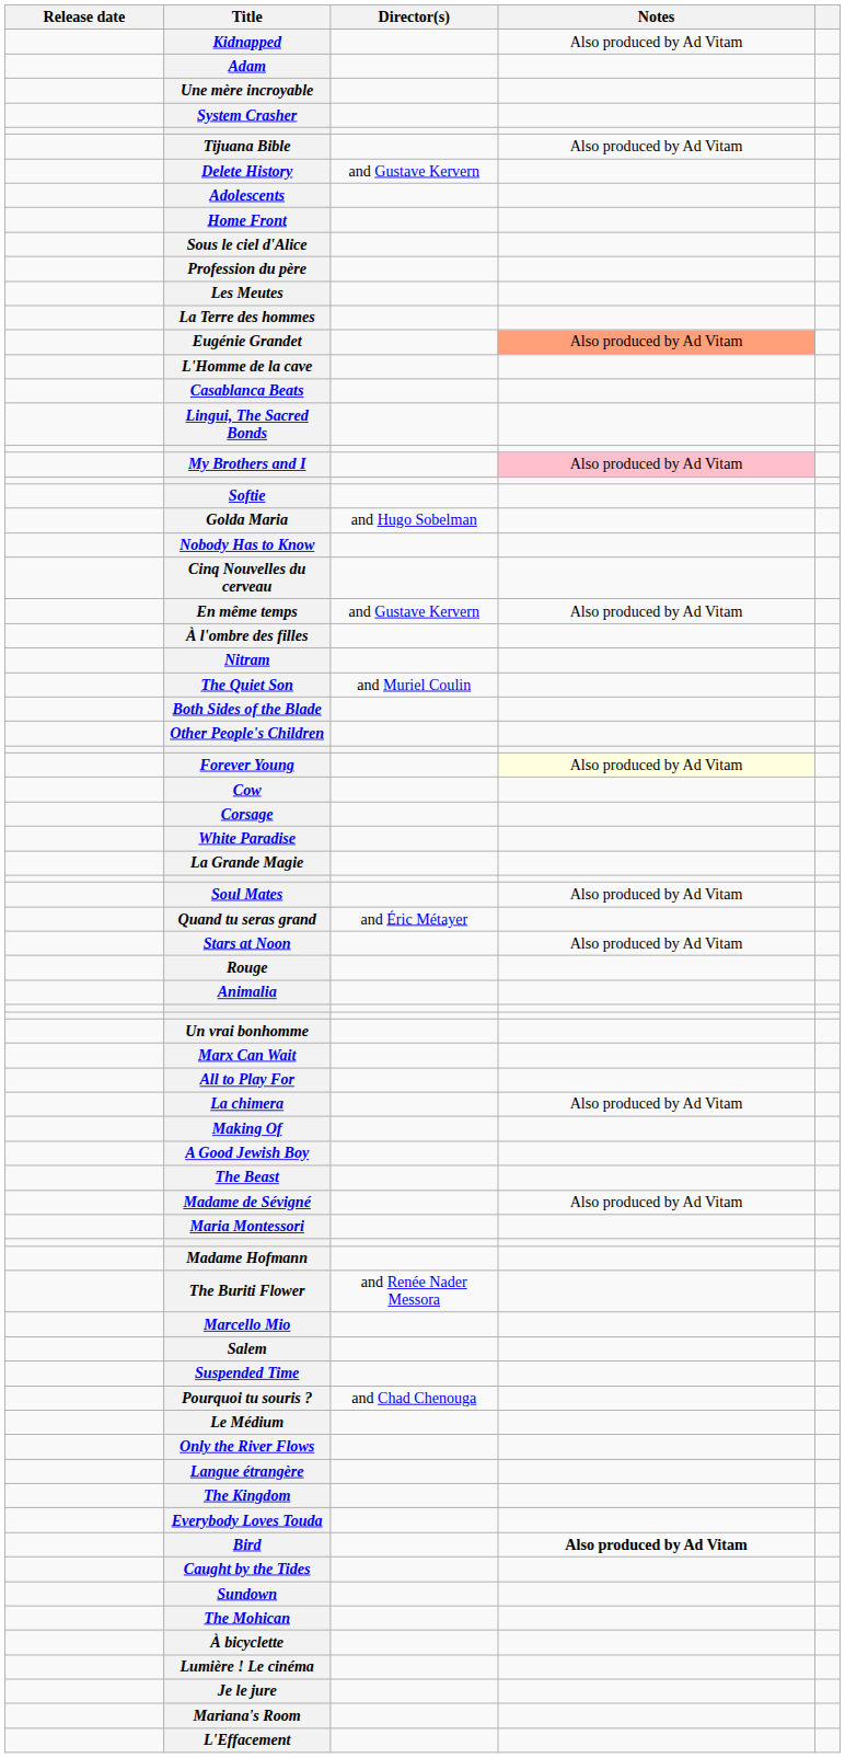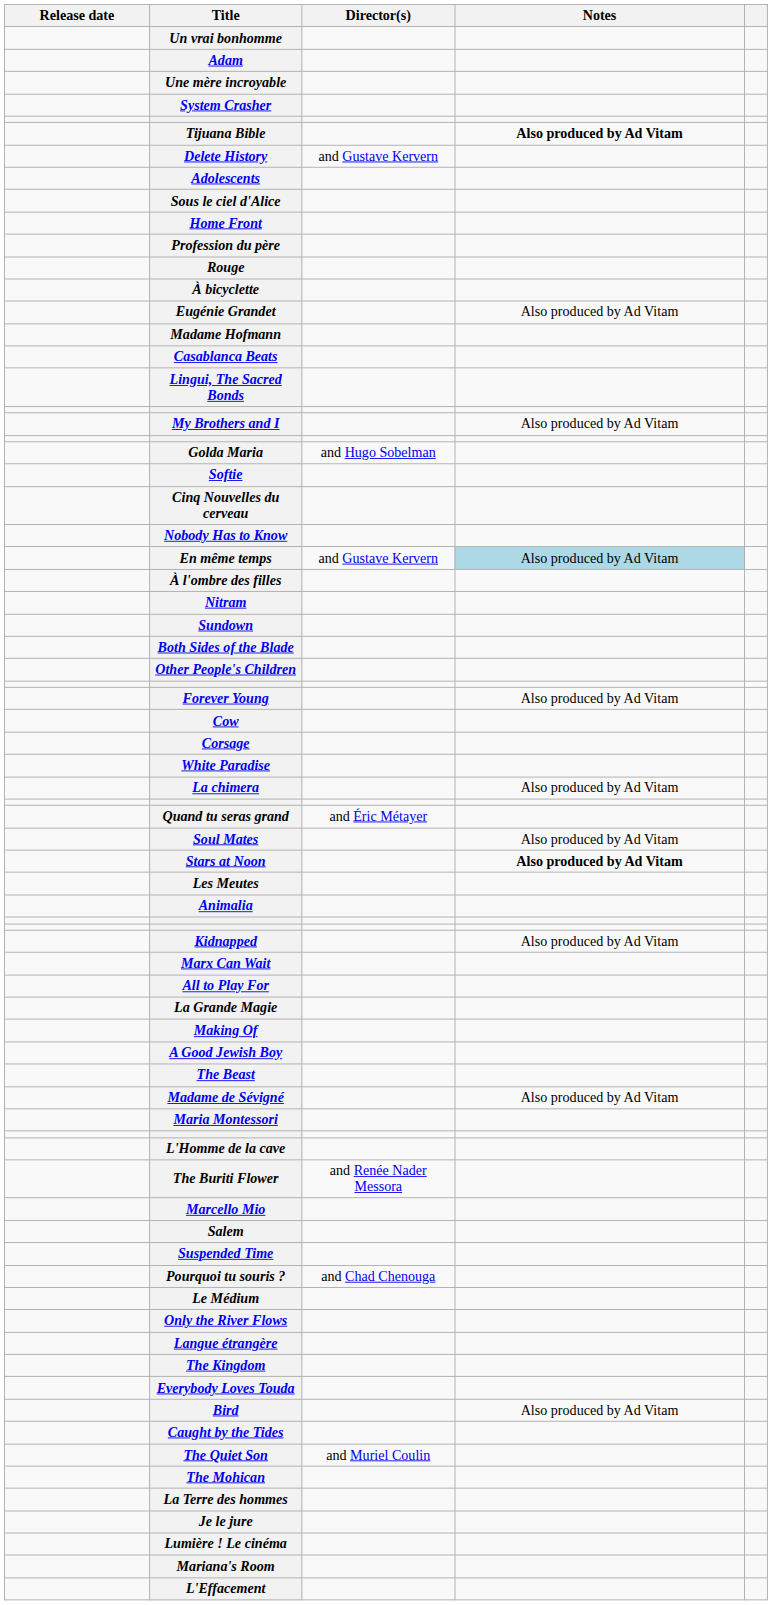rows swapped: Un vrai bonhomme <-> Kidnapped
Tijuana Bible | Notes: normal -> bold
rows swapped: Home Front <-> Sous le ciel d'Alice
rows swapped: Rouge <-> Les Meutes
rows swapped: La Terre des hommes <-> À bicyclette
Eugénie Grandet | Notes: lightsalmon background -> no background
rows swapped: L'Homme de la cave <-> Madame Hofmann
My Brothers and I | Notes: pink background -> no background
rows swapped: Golda Maria <-> Softie
rows swapped: Cinq Nouvelles du cerveau <-> Nobody Has to Know
En même temps | Notes: no background -> lightblue background
rows swapped: Sundown <-> The Quiet Son
Forever Young | Notes: lightyellow background -> no background
rows swapped: La Grande Magie <-> La chimera
rows swapped: Soul Mates <-> Quand tu seras grand
Stars at Noon | Notes: normal -> bold
Bird | Notes: bold -> normal
rows swapped: Lumière ! Le cinéma <-> Je le jure
